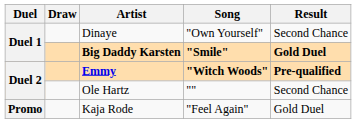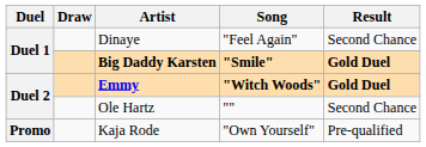Dinaye | Song: "Own Yourself" -> "Feel Again"
Emmy | Result: Pre-qualified -> Gold Duel
Kaja Rode | Song: "Feel Again" -> "Own Yourself"
Kaja Rode | Result: Gold Duel -> Pre-qualified
